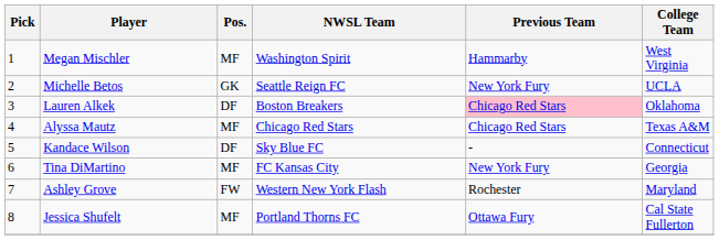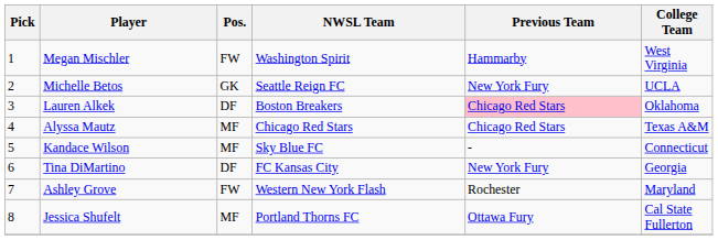Megan Mischler | Pos.: MF -> FW
Kandace Wilson | Pos.: DF -> MF
Tina DiMartino | Pos.: MF -> DF
